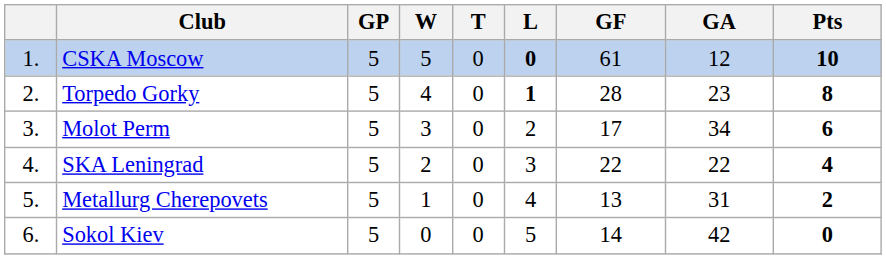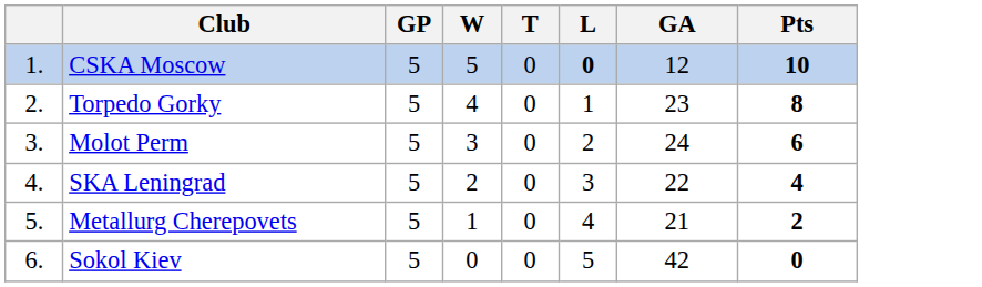- column: GF | 61 | 28 | 17 | 22 | 13 | 14
Torpedo Gorky | L: bold -> normal
Molot Perm | GA: 34 -> 24
Metallurg Cherepovets | GA: 31 -> 21
